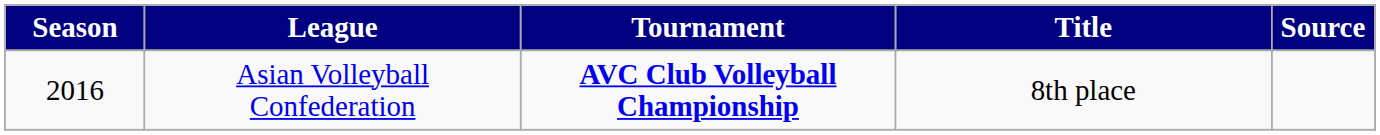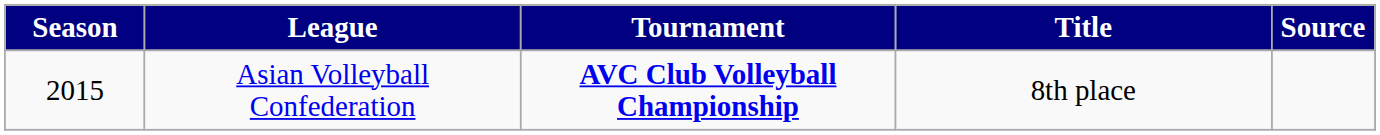Asian Volleyball Confederation | Season: 2016 -> 2015
